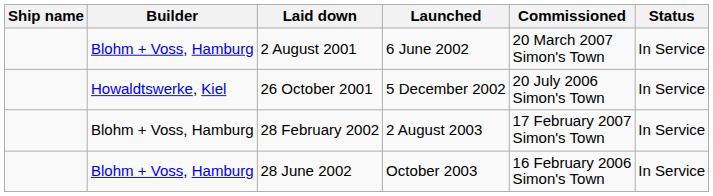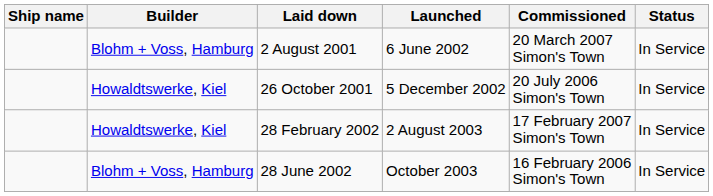28 February 2002 | Builder: Blohm + Voss, Hamburg -> Howaldtswerke, Kiel
